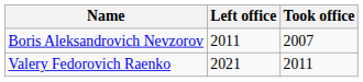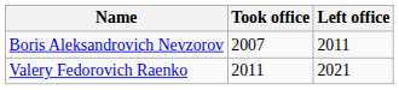columns swapped: Took office <-> Left office
